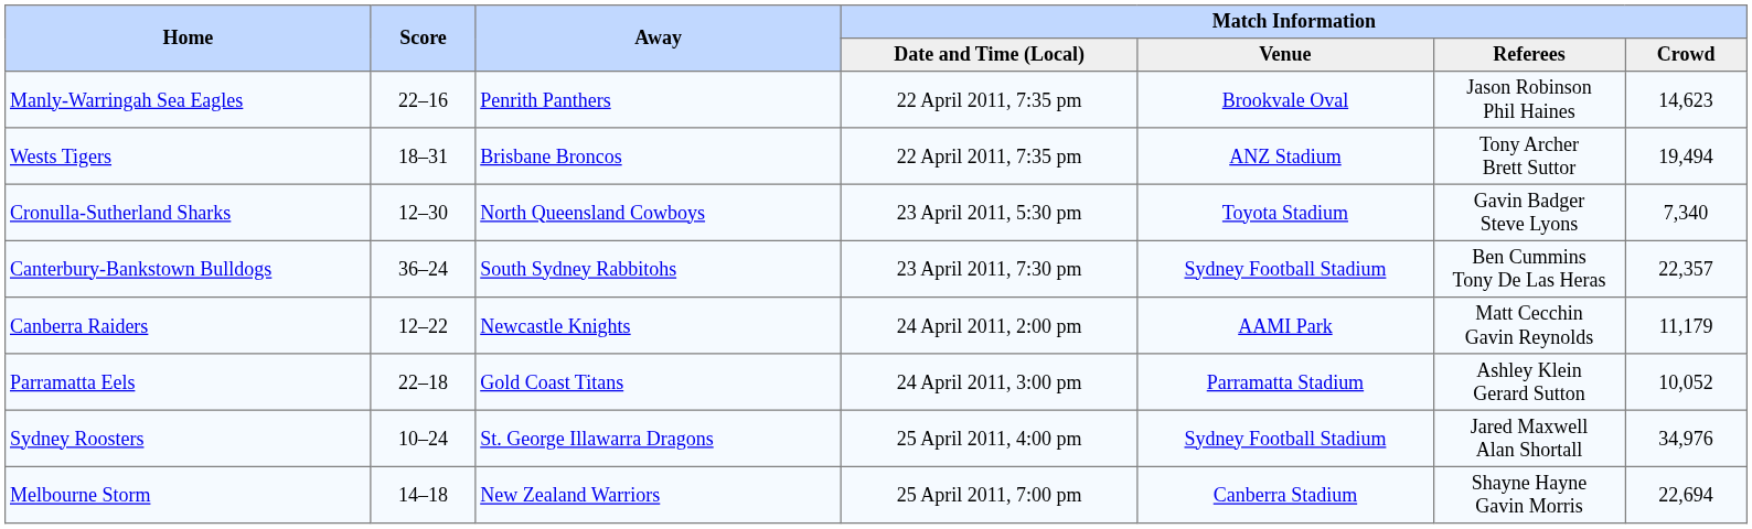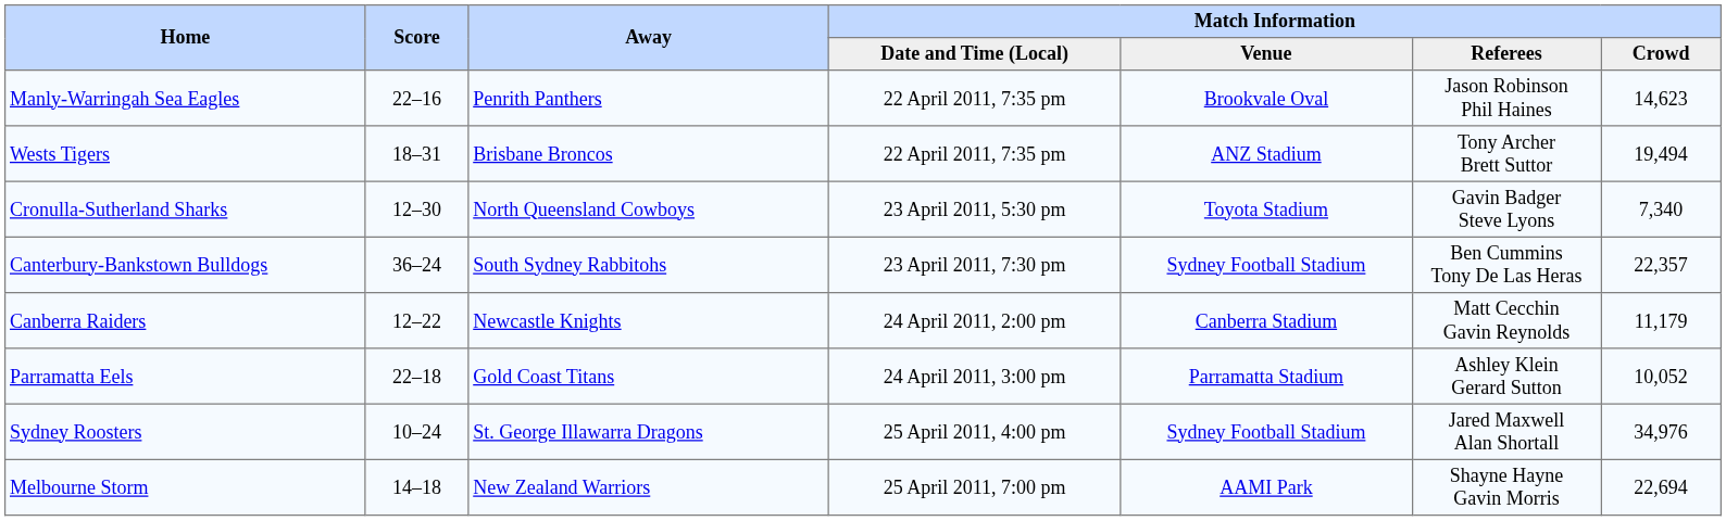Canberra Raiders | Match Information / Venue: AAMI Park -> Canberra Stadium
Melbourne Storm | Match Information / Venue: Canberra Stadium -> AAMI Park
